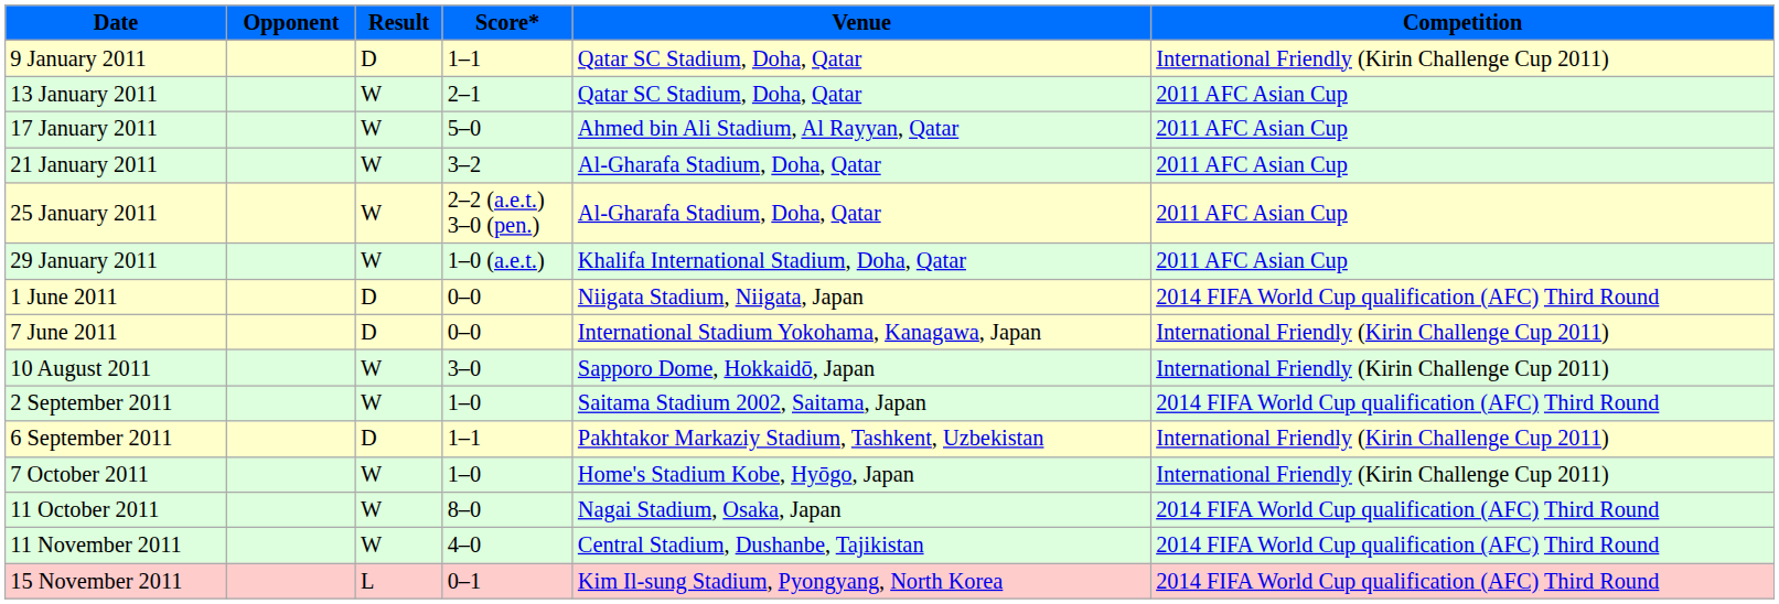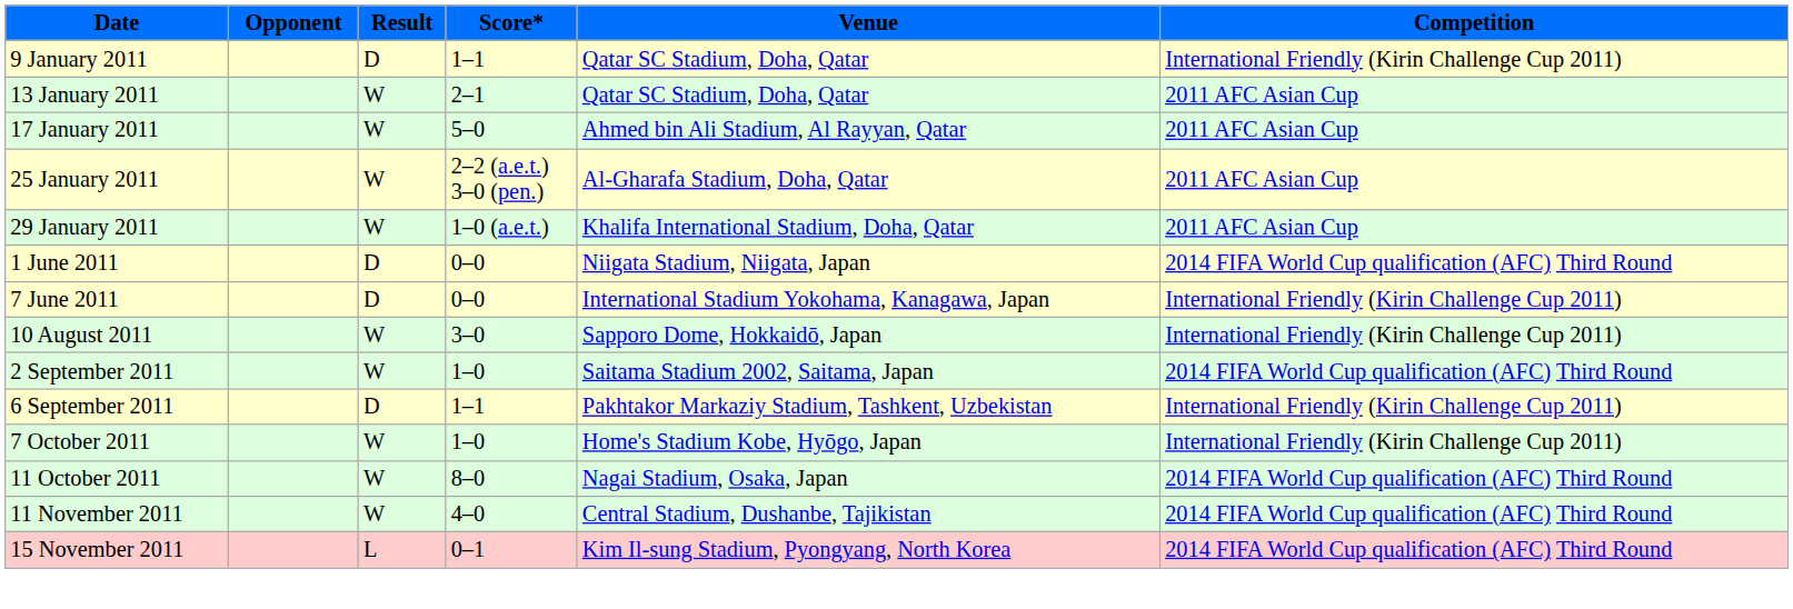- row: 21 January 2011 | W | 3–2 | Al-Gharafa Stadium, Doha, Qatar | 2011 AFC Asian Cup
